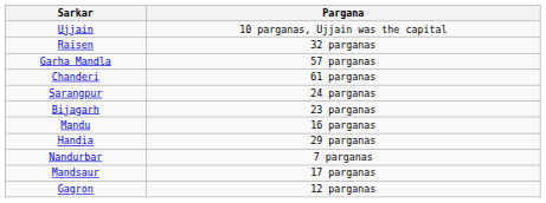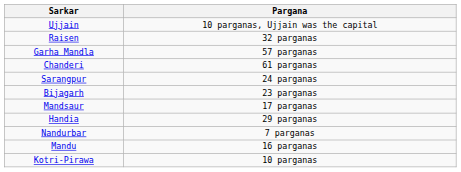rows swapped: Mandu <-> Mandsaur
- row: Gagron | 12 parganas
+ row: Kotri-Pirawa | 10 parganas
